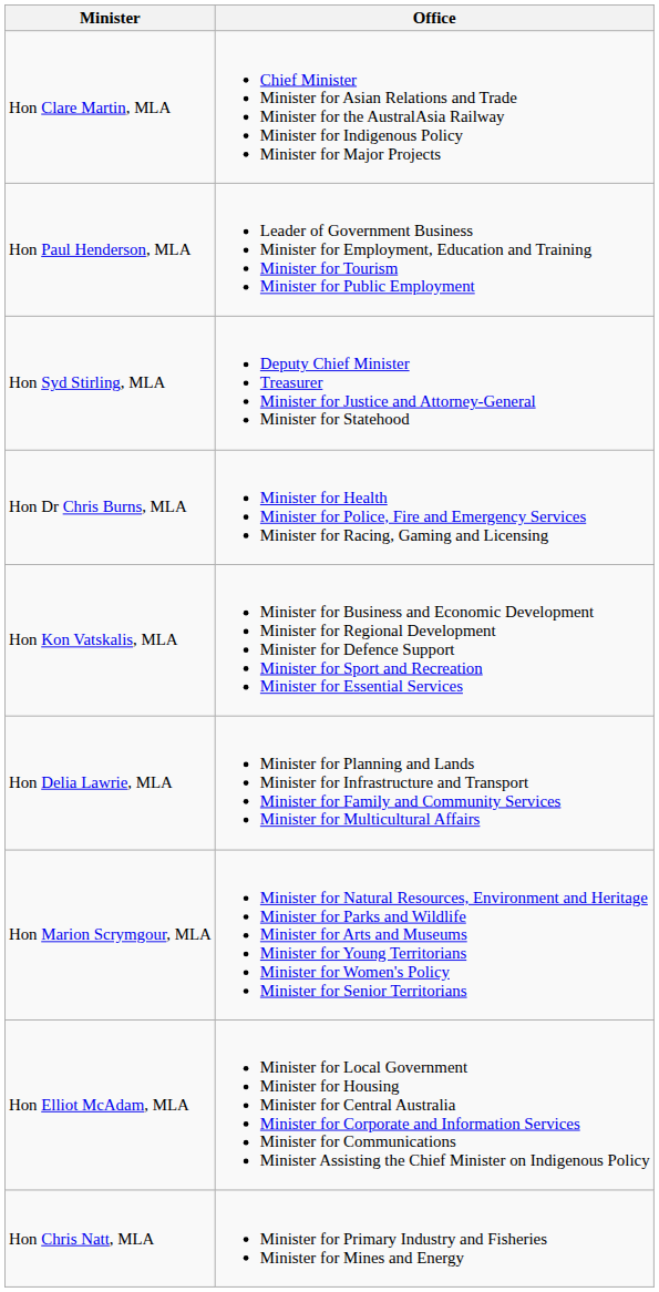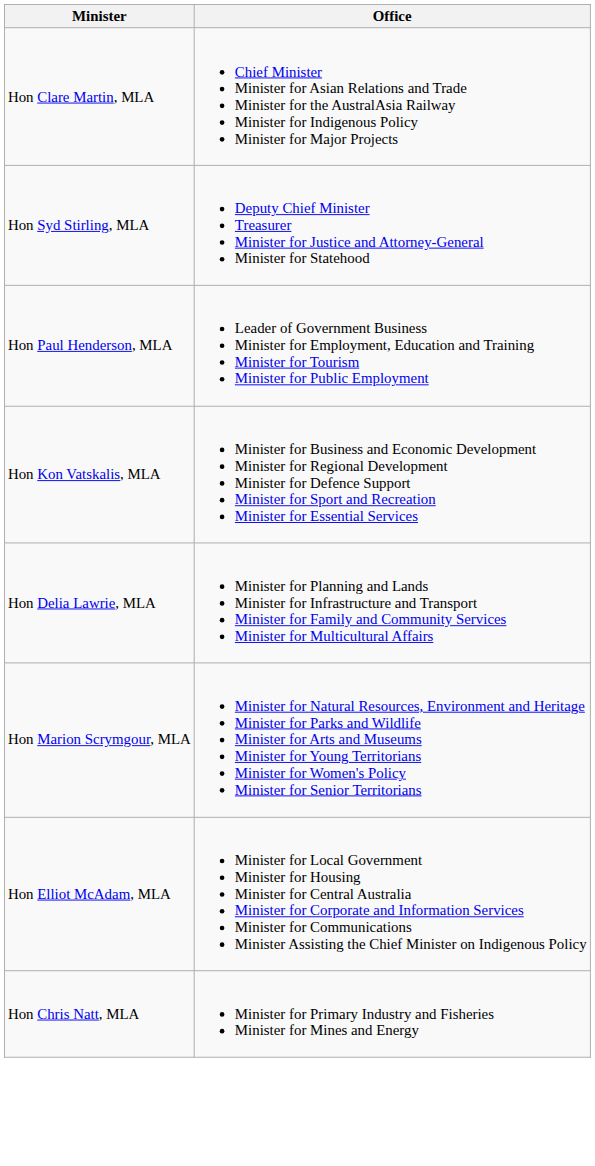rows swapped: Hon Syd Stirling, MLA <-> Hon Paul Henderson, MLA
- row: Hon Dr Chris Burns, MLA | Minister for Health Minister for Police, Fire and Emergency Services Minister for Racing, Gaming and Licensing
